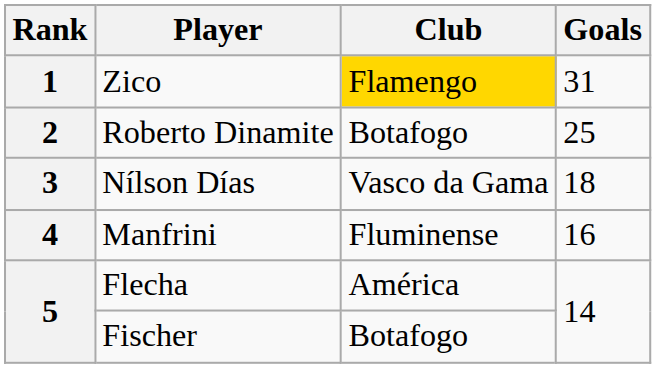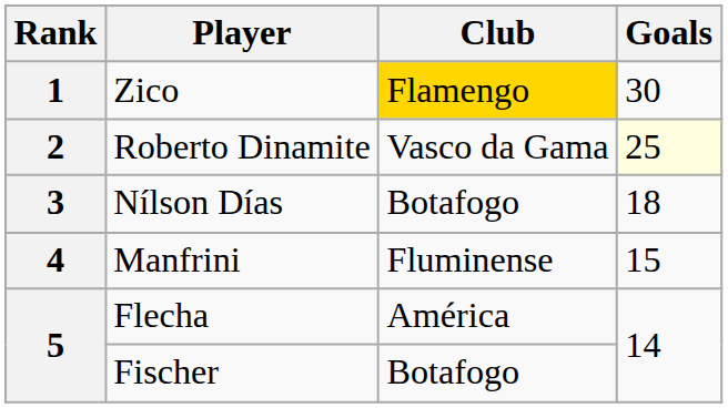Zico | Goals: 31 -> 30
Roberto Dinamite | Club: Botafogo -> Vasco da Gama
Roberto Dinamite | Goals: no background -> lightyellow background
Nílson Días | Club: Vasco da Gama -> Botafogo
Manfrini | Goals: 16 -> 15
